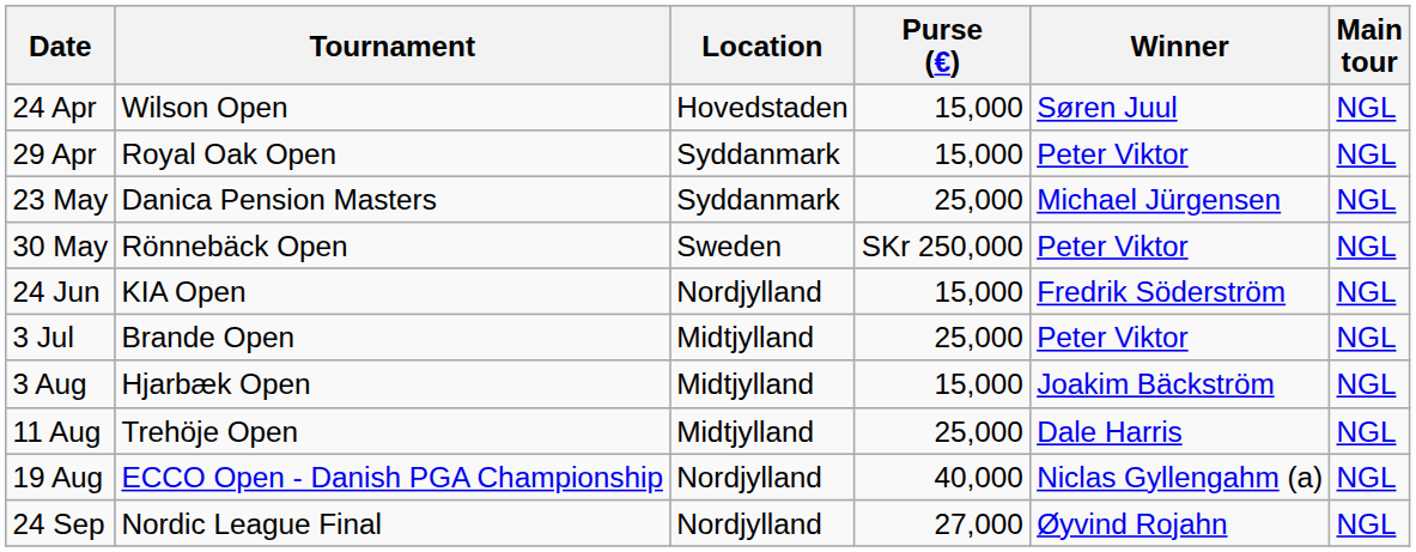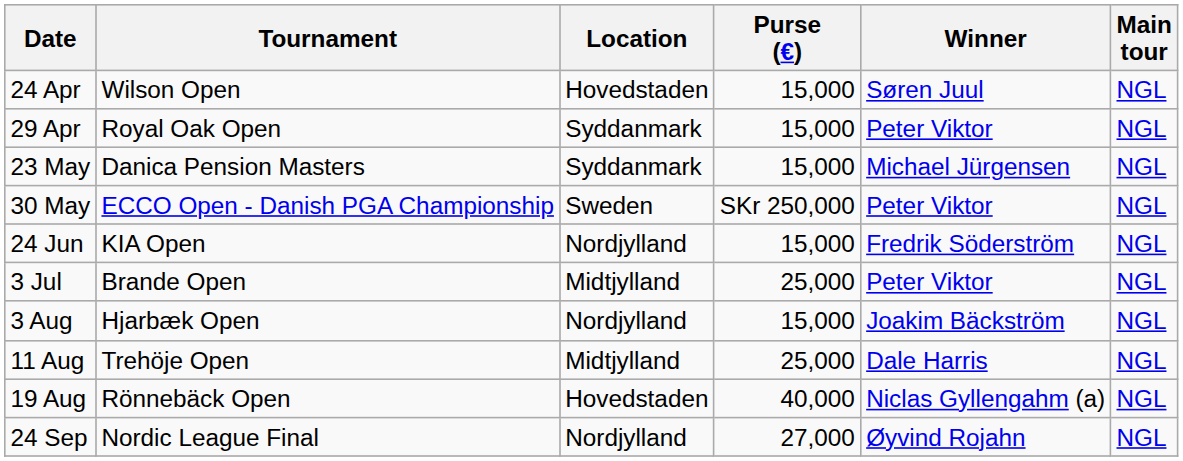23 May | Purse (€): 25,000 -> 15,000
30 May | Tournament: Rönnebäck Open -> ECCO Open - Danish PGA Championship
3 Aug | Location: Midtjylland -> Nordjylland
19 Aug | Tournament: ECCO Open - Danish PGA Championship -> Rönnebäck Open
19 Aug | Location: Nordjylland -> Hovedstaden
